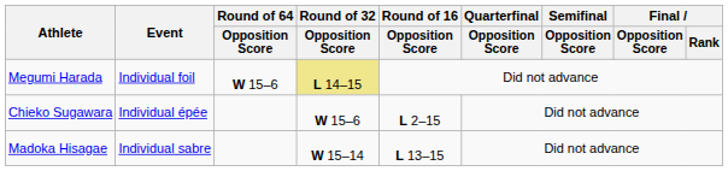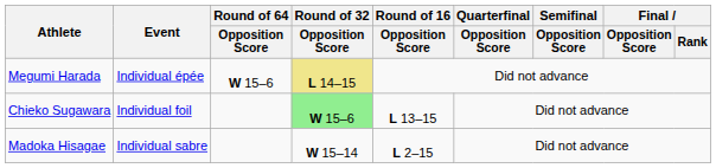Megumi Harada | Event: Individual foil -> Individual épée
Chieko Sugawara | Event: Individual épée -> Individual foil
Chieko Sugawara | Round of 32 / Opposition Score: no background -> lightgreen background
Chieko Sugawara | Round of 16 / Opposition Score: L 2–15 -> L 13–15
Madoka Hisagae | Round of 16 / Opposition Score: L 13–15 -> L 2–15
